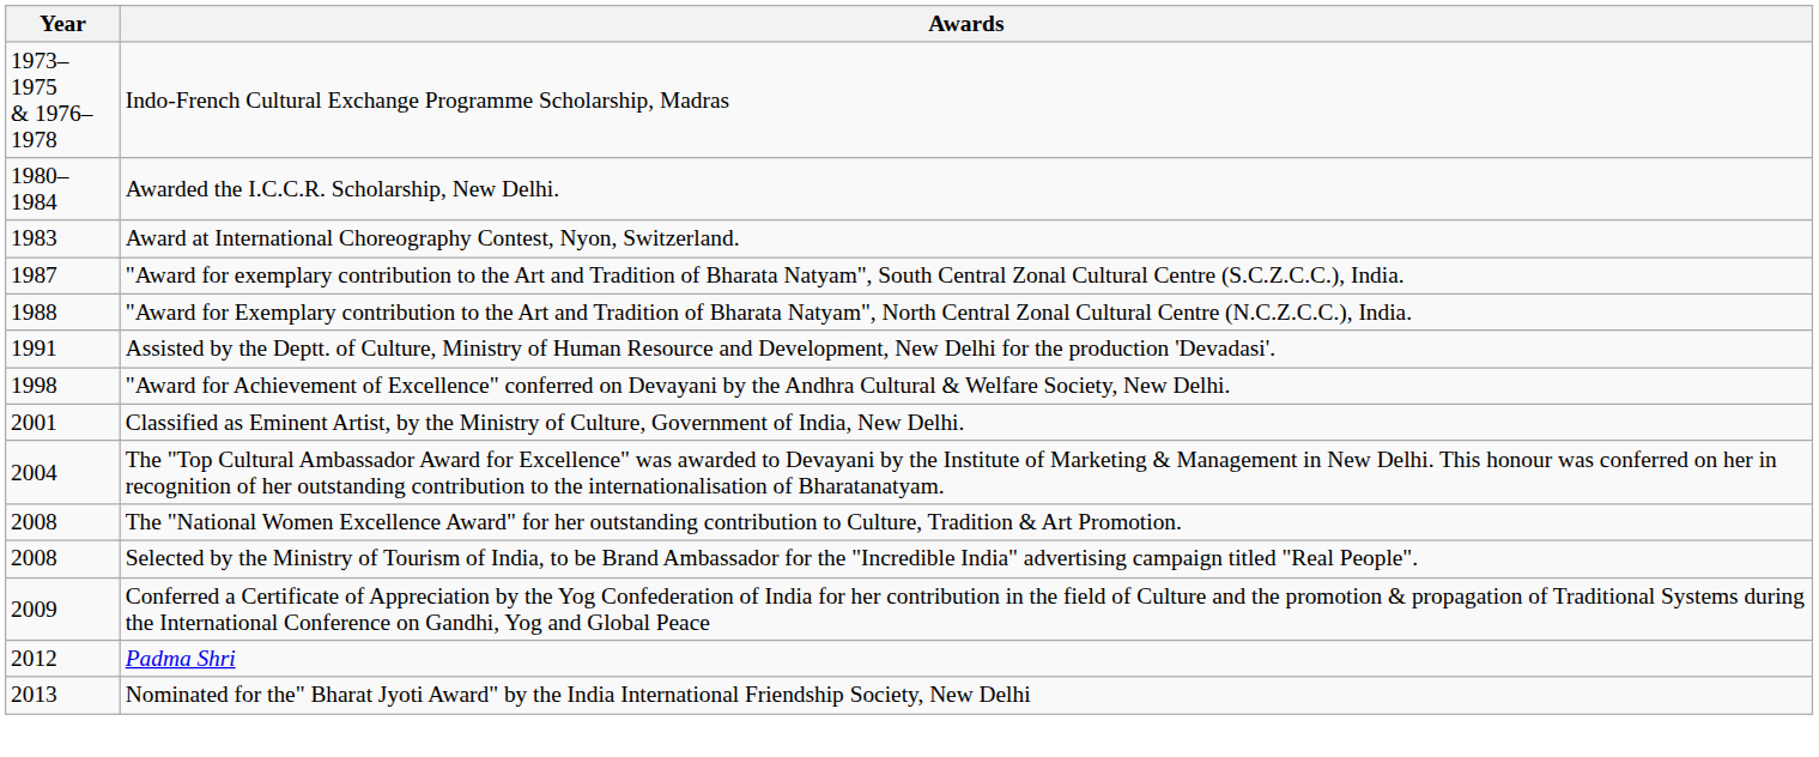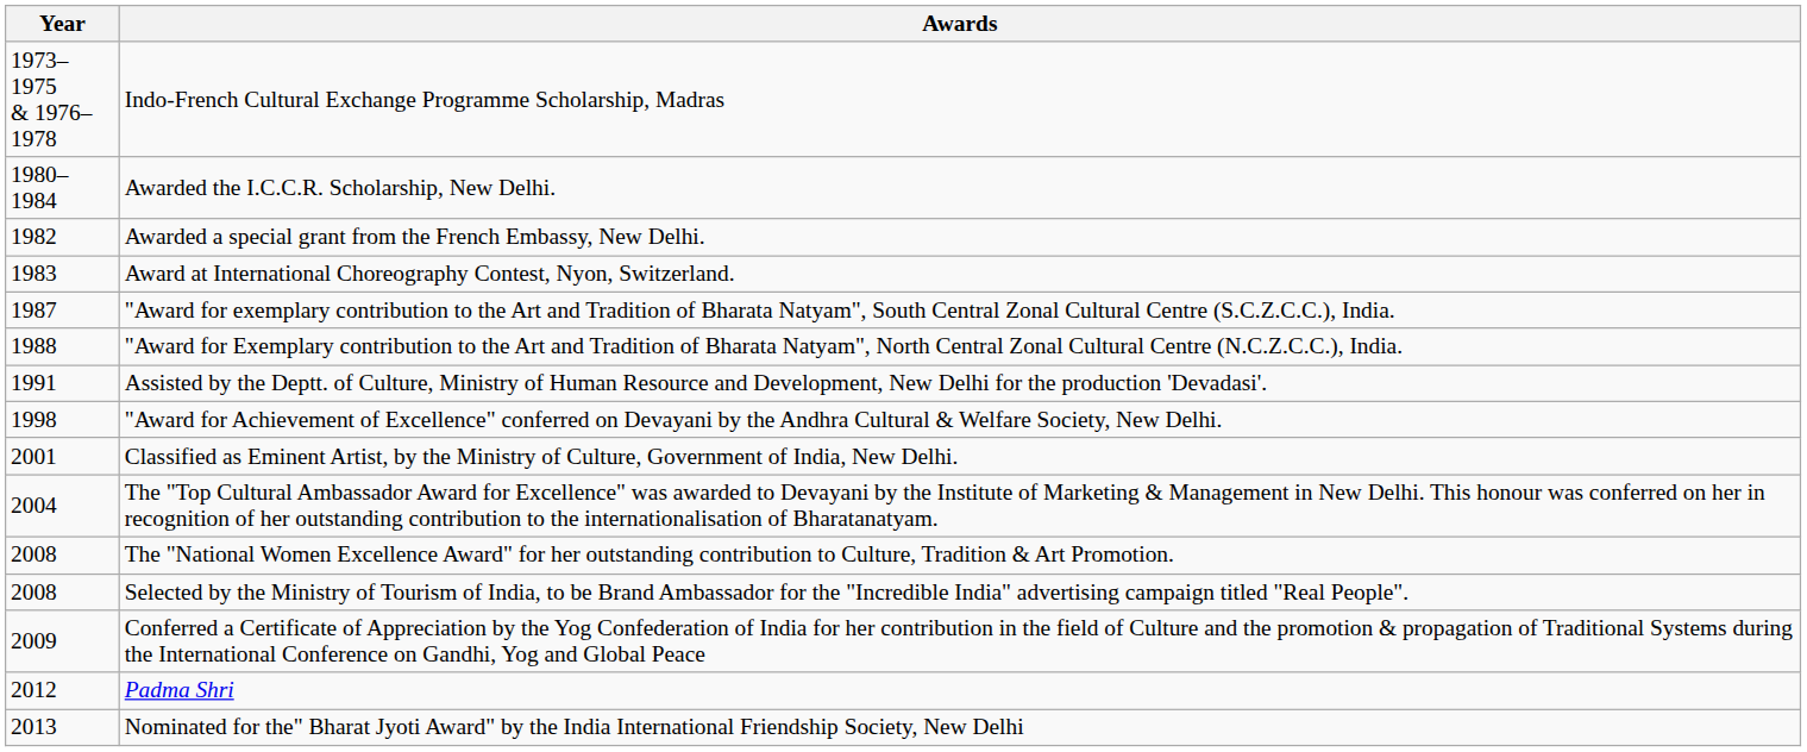+ row: 1982 | Awarded a special grant from the French Embassy, New Delhi.
